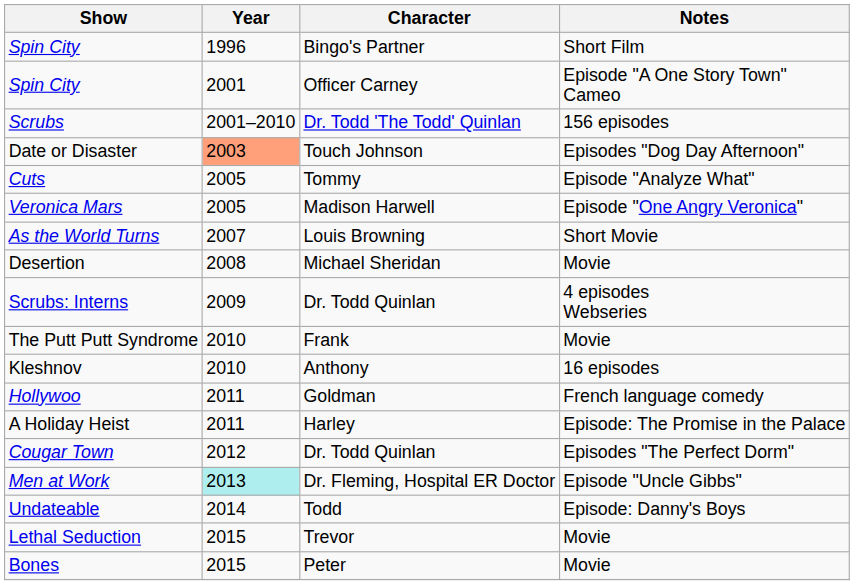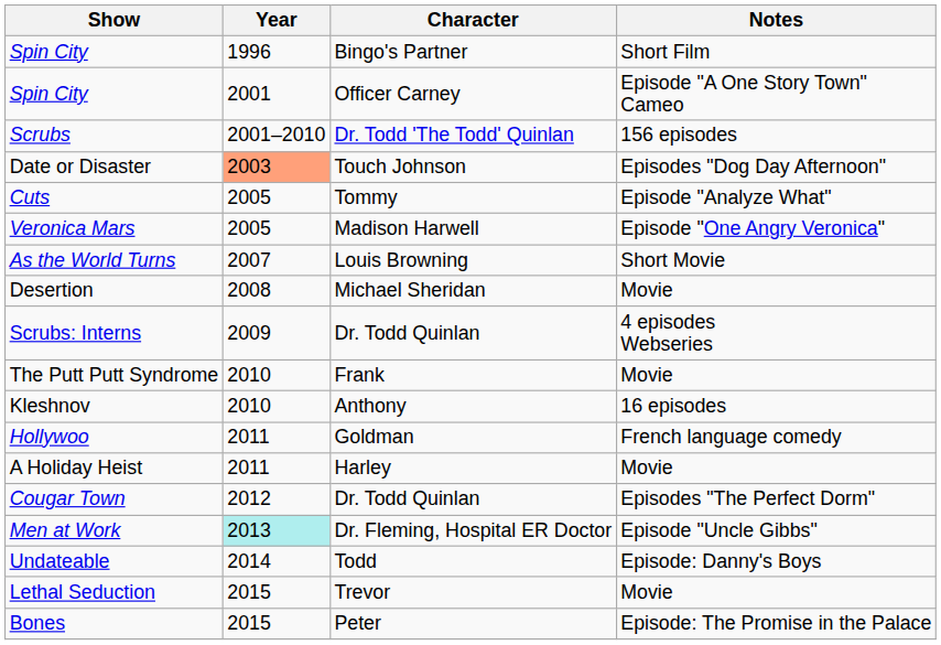A Holiday Heist | Notes: Episode: The Promise in the Palace -> Movie
Bones | Notes: Movie -> Episode: The Promise in the Palace
